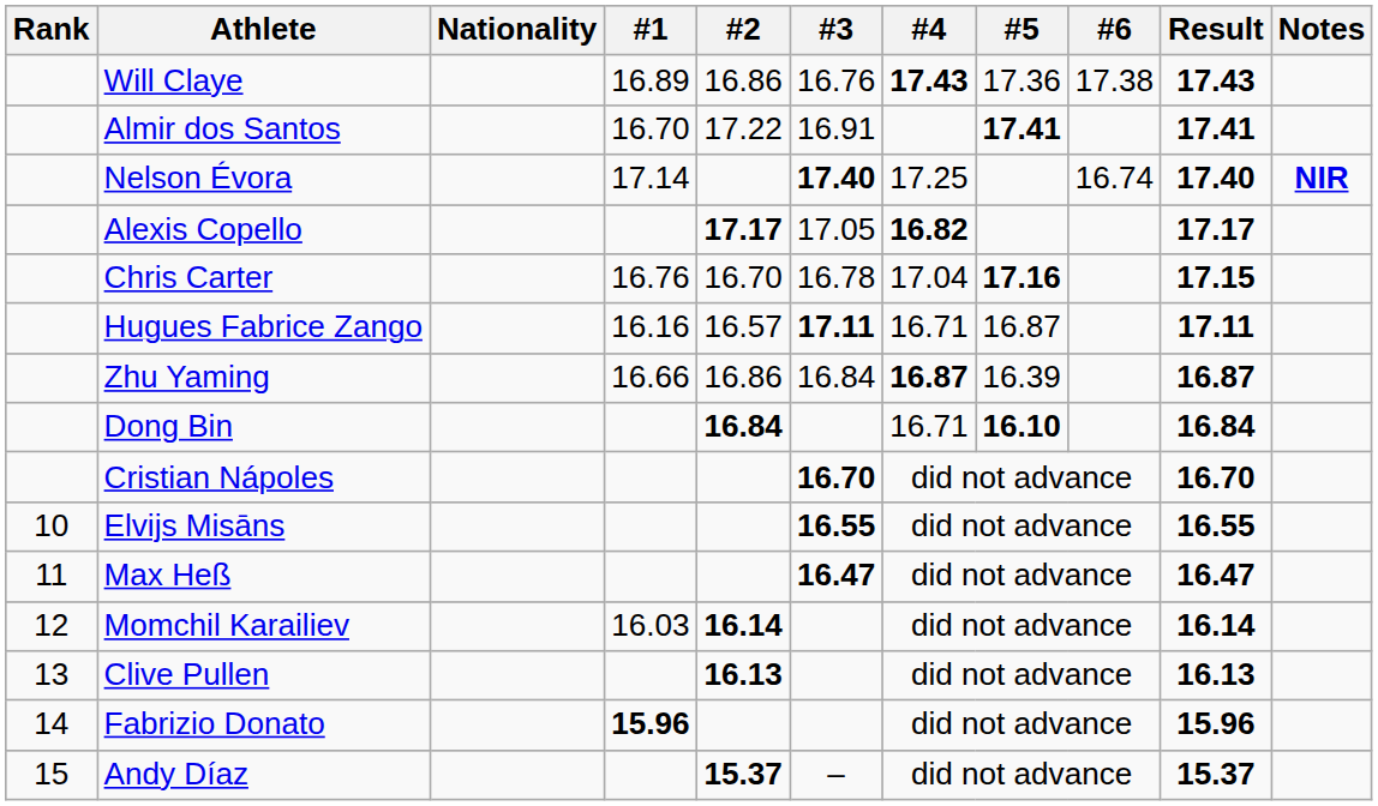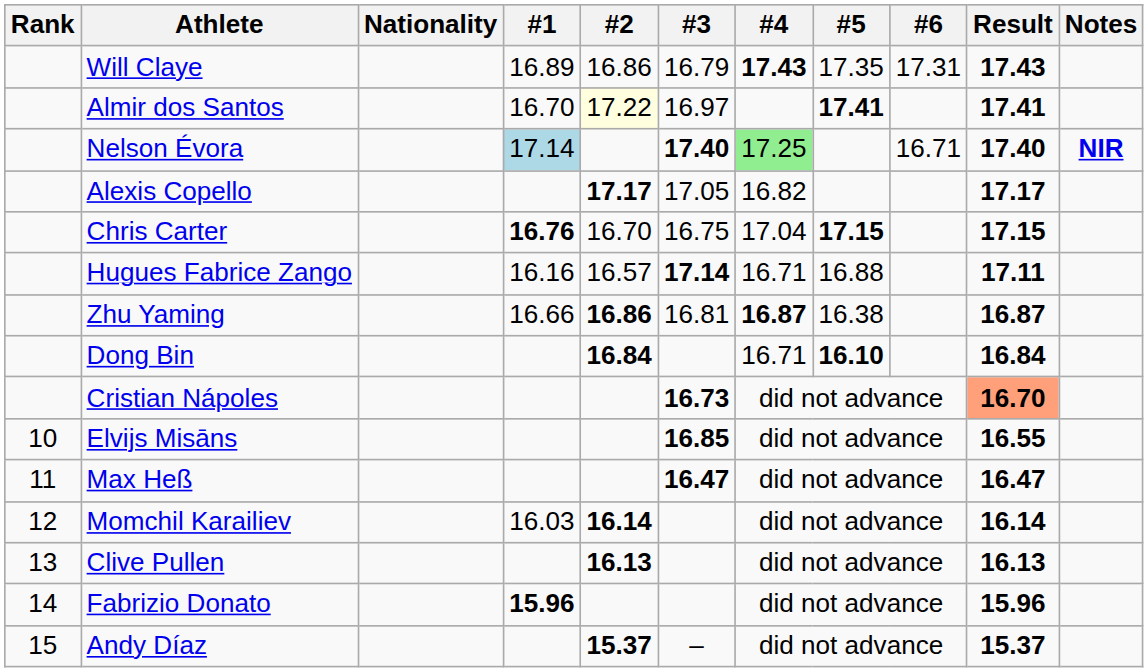Will Claye | #3: 16.76 -> 16.79
Will Claye | #5: 17.36 -> 17.35
Will Claye | #6: 17.38 -> 17.31
Almir dos Santos | #2: no background -> lightyellow background
Almir dos Santos | #3: 16.91 -> 16.97
Nelson Évora | #1: no background -> lightblue background
Nelson Évora | #4: no background -> lightgreen background
Nelson Évora | #6: 16.74 -> 16.71
Alexis Copello | #4: bold -> normal
Chris Carter | #1: normal -> bold
Chris Carter | #3: 16.78 -> 16.75
Chris Carter | #5: 17.16 -> 17.15
Hugues Fabrice Zango | #3: 17.11 -> 17.14
Hugues Fabrice Zango | #5: 16.87 -> 16.88
Zhu Yaming | #2: normal -> bold
Zhu Yaming | #3: 16.84 -> 16.81
Zhu Yaming | #5: 16.39 -> 16.38
Cristian Nápoles | #3: 16.70 -> 16.73
Cristian Nápoles | Result: no background -> lightsalmon background
Elvijs Misāns | #3: 16.55 -> 16.85
